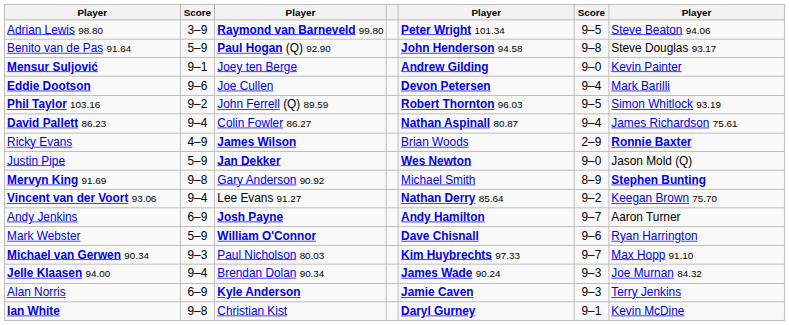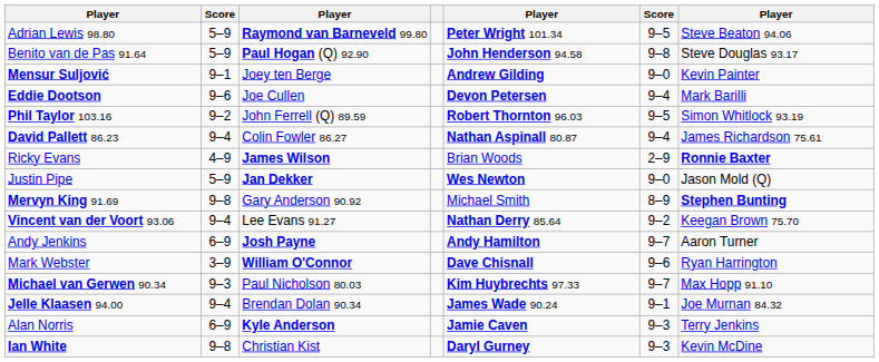Adrian Lewis 98.80 | column 2: 3–9 -> 5–9
Mark Webster | column 2: 5–9 -> 3–9
Jelle Klaasen 94.00 | column 6: 9–3 -> 9–1
Ian White | column 6: 9–1 -> 9–3
